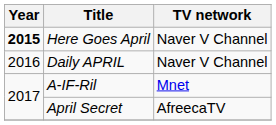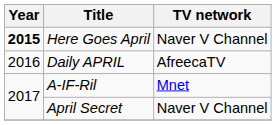Daily APRIL | TV network: Naver V Channel -> AfreecaTV
April Secret | TV network: AfreecaTV -> Naver V Channel
